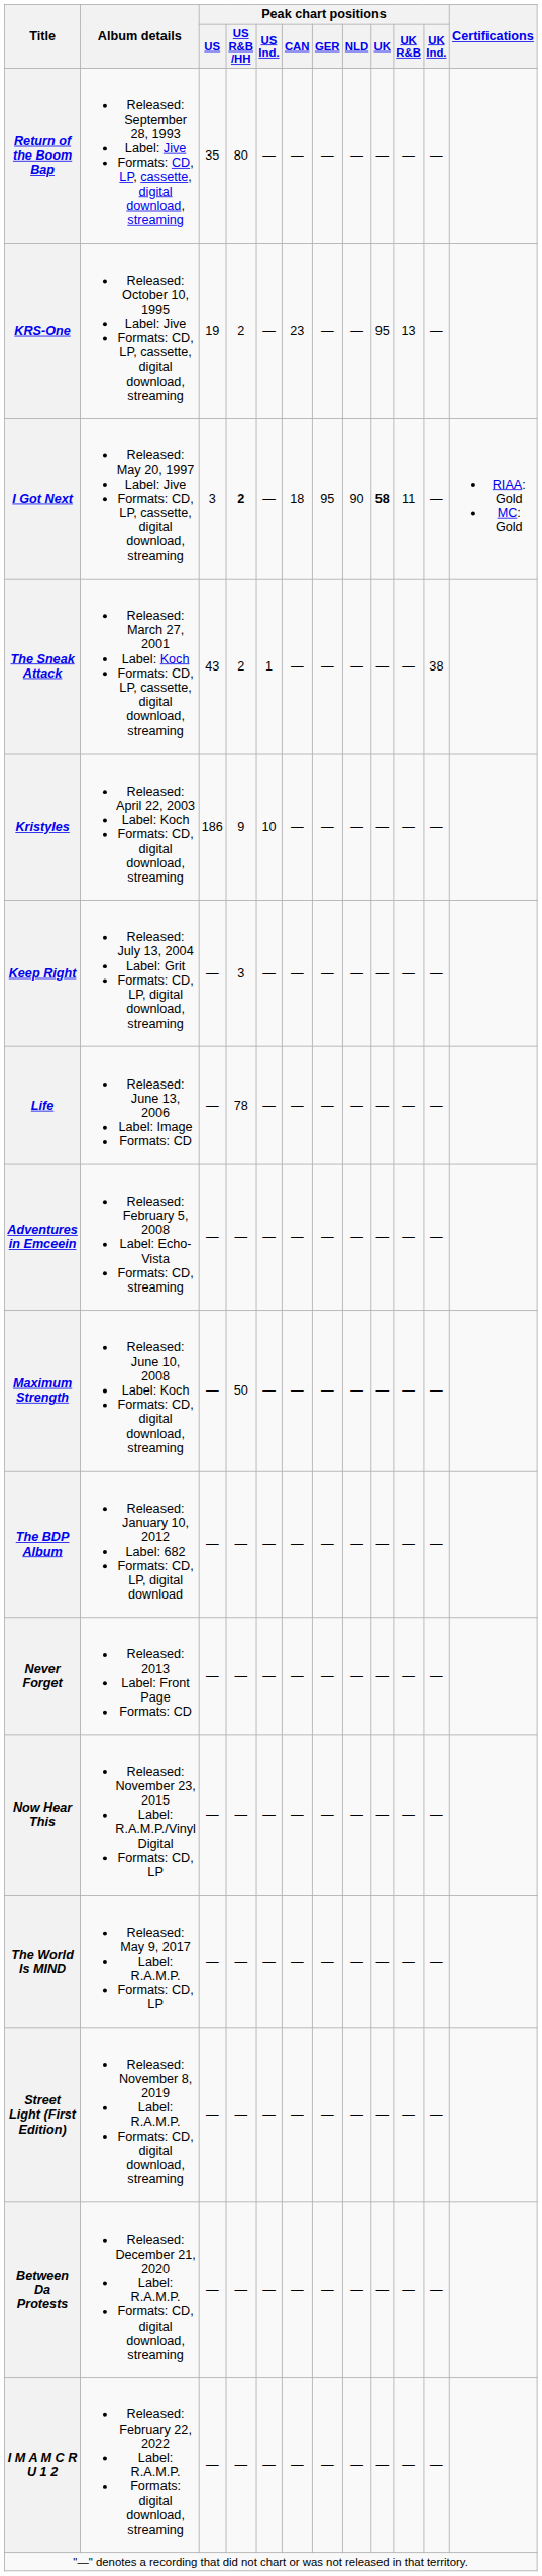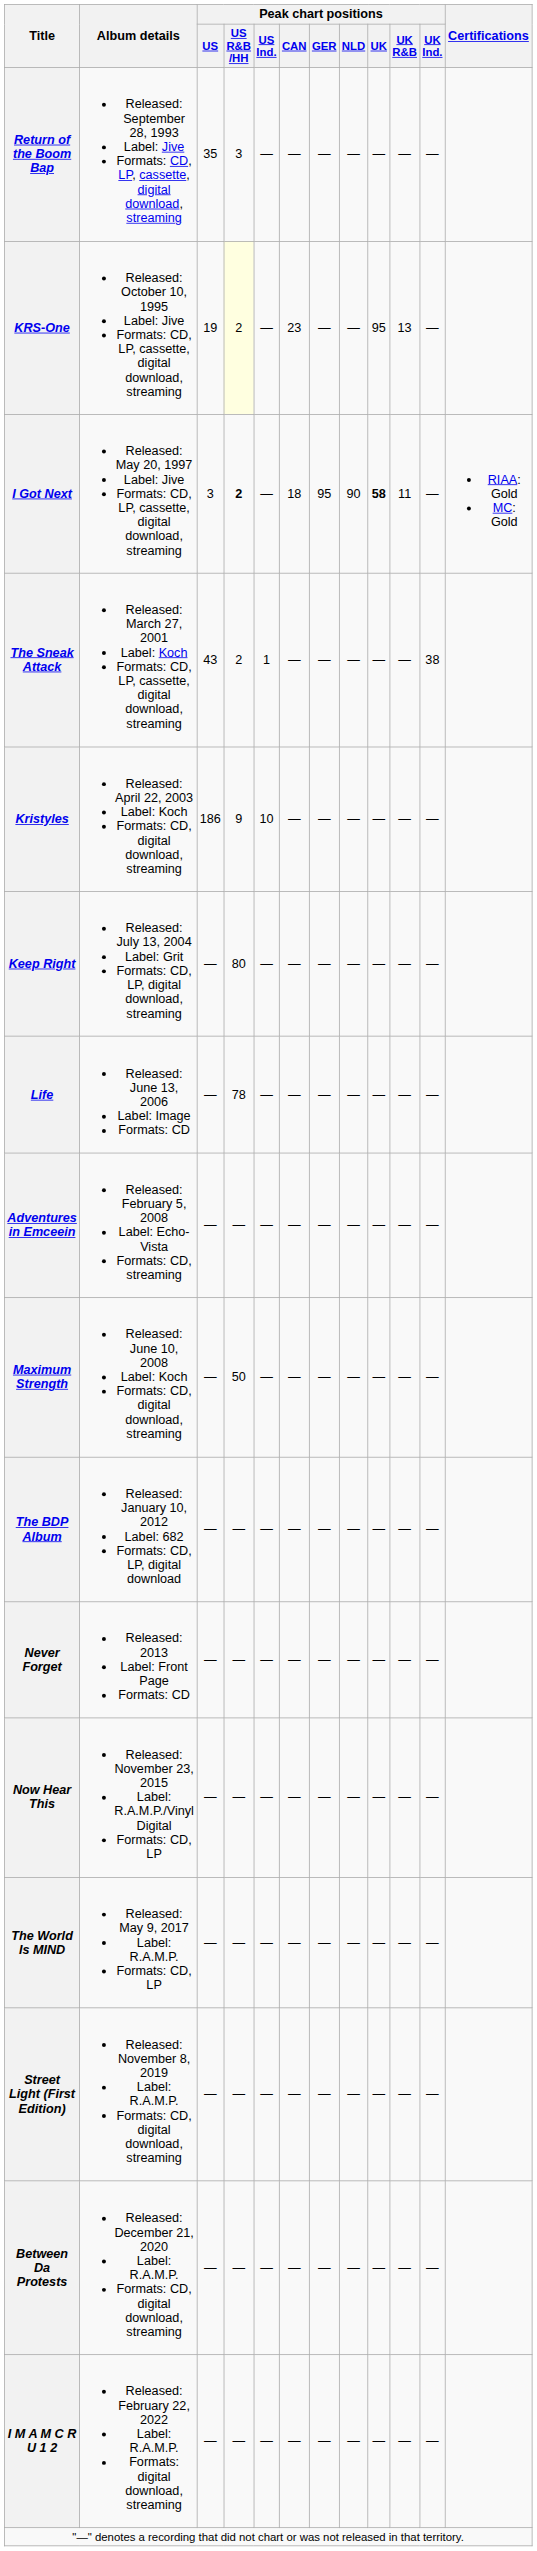Return of the Boom Bap | Peak chart positions / US R&B /HH: 80 -> 3
KRS-One | Peak chart positions / US R&B /HH: no background -> lightyellow background
Keep Right | Peak chart positions / US R&B /HH: 3 -> 80
